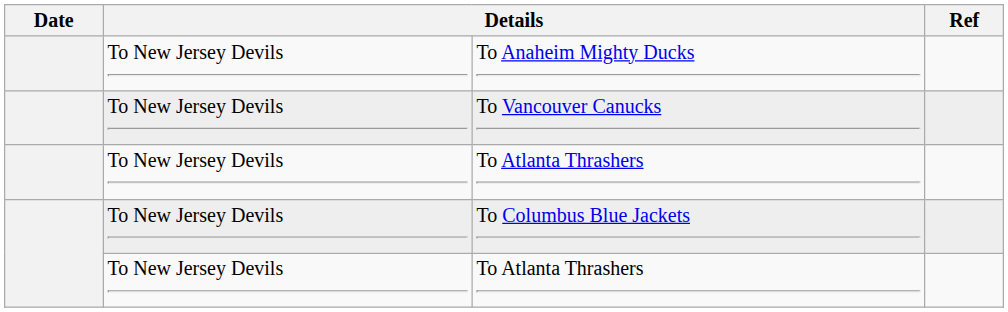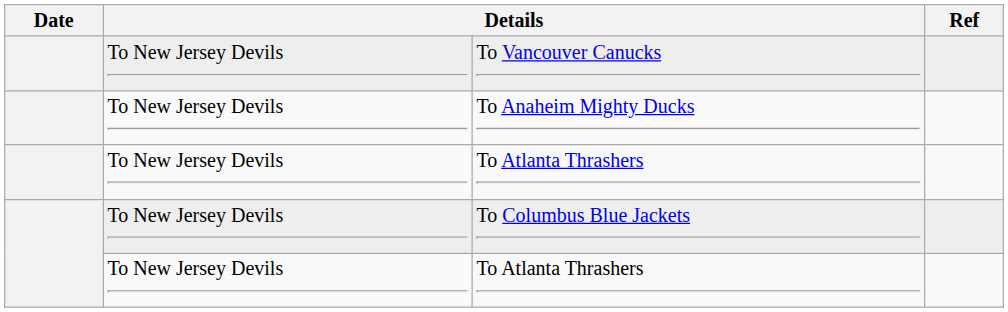rows swapped: To Anaheim Mighty Ducks <-> To Vancouver Canucks
